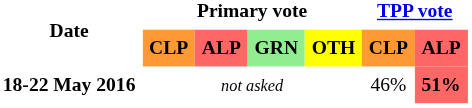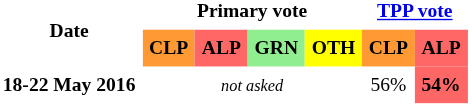18-22 May 2016 | TPP vote / CLP: 46% -> 56%
18-22 May 2016 | TPP vote / ALP: 51% -> 54%
